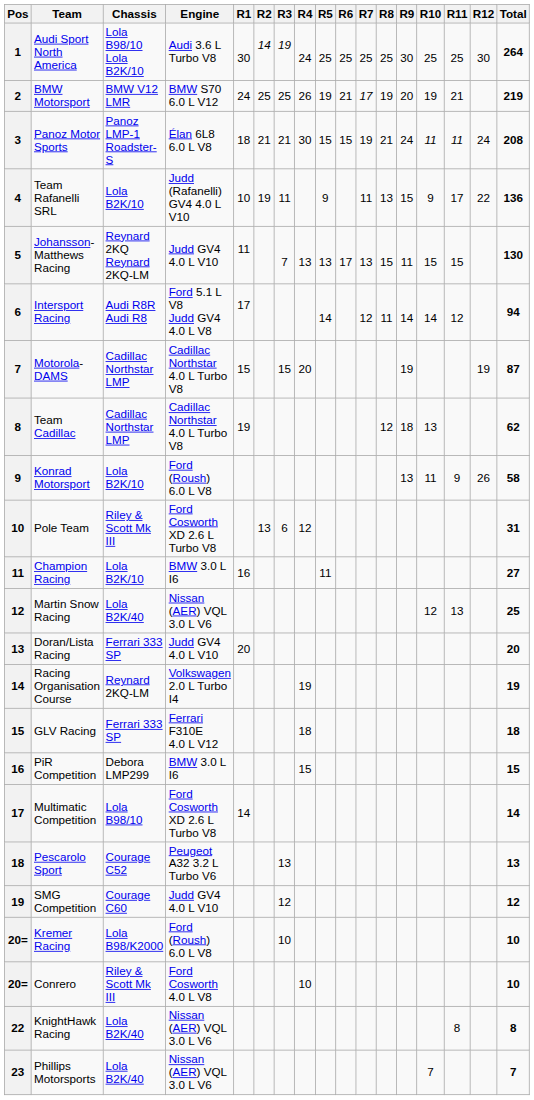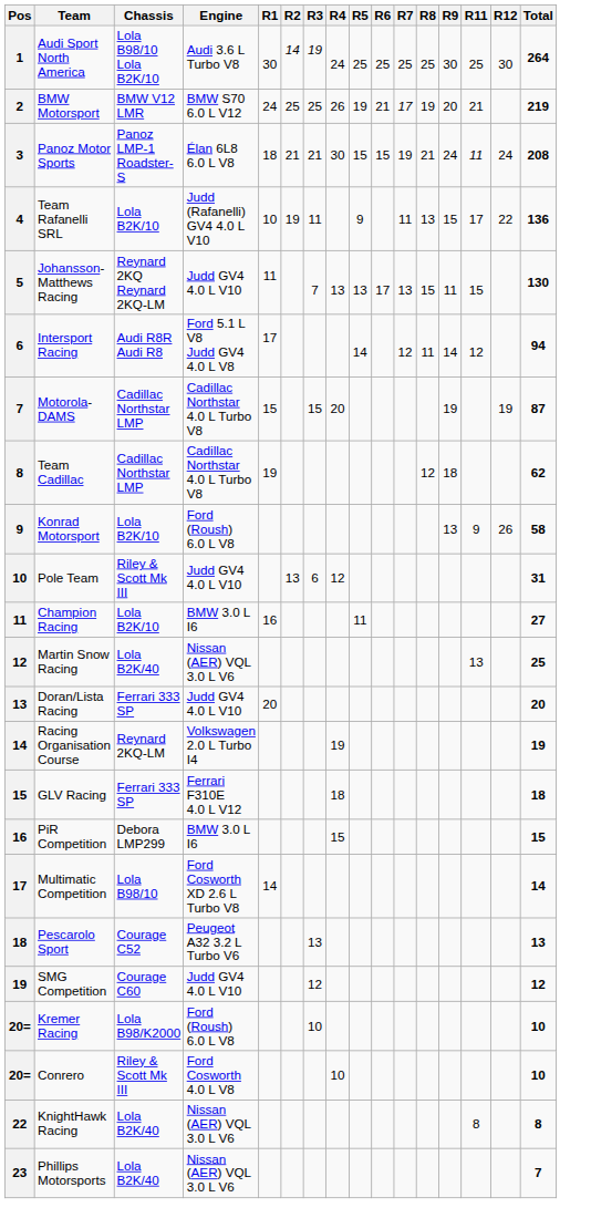- column: R10 | 25 | 19 | 11 | 9 | 15 | 14 | 13 | 11 | 12 | 7
Pole Team | Engine: Ford Cosworth XD 2.6 L Turbo V8 -> Judd GV4 4.0 L V10
